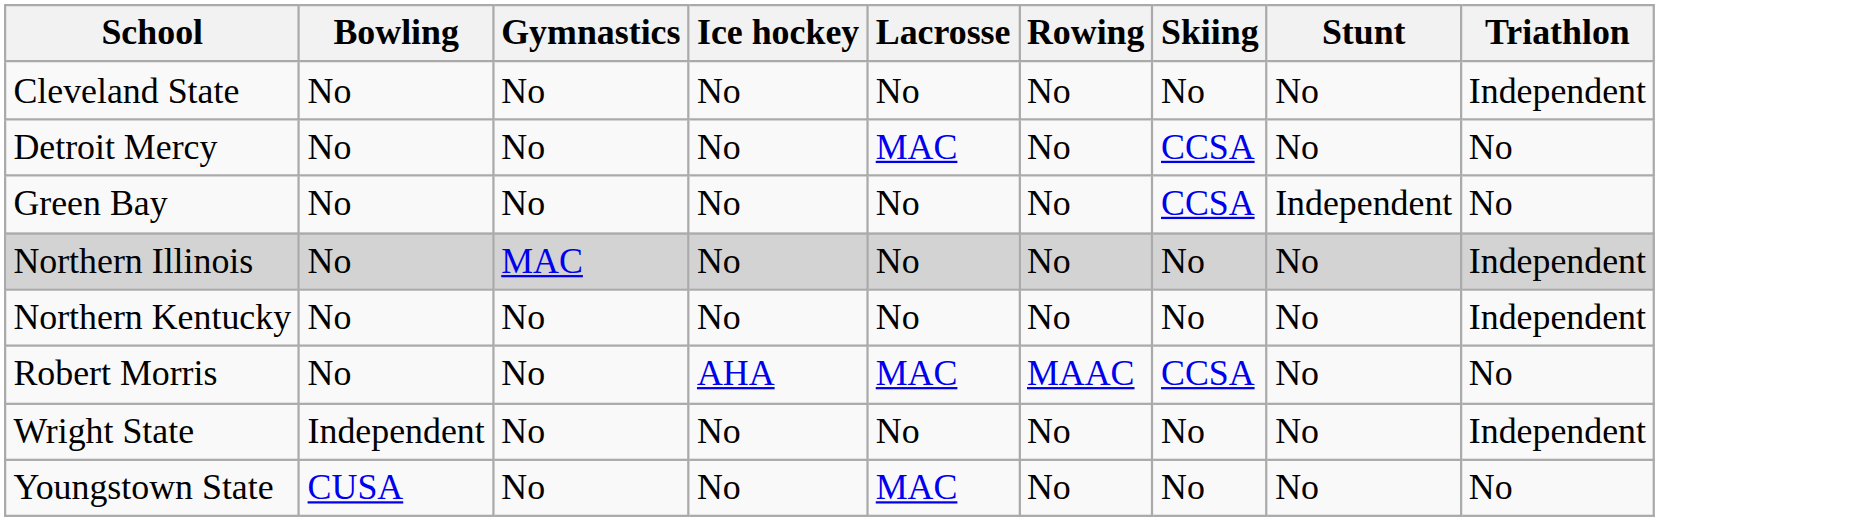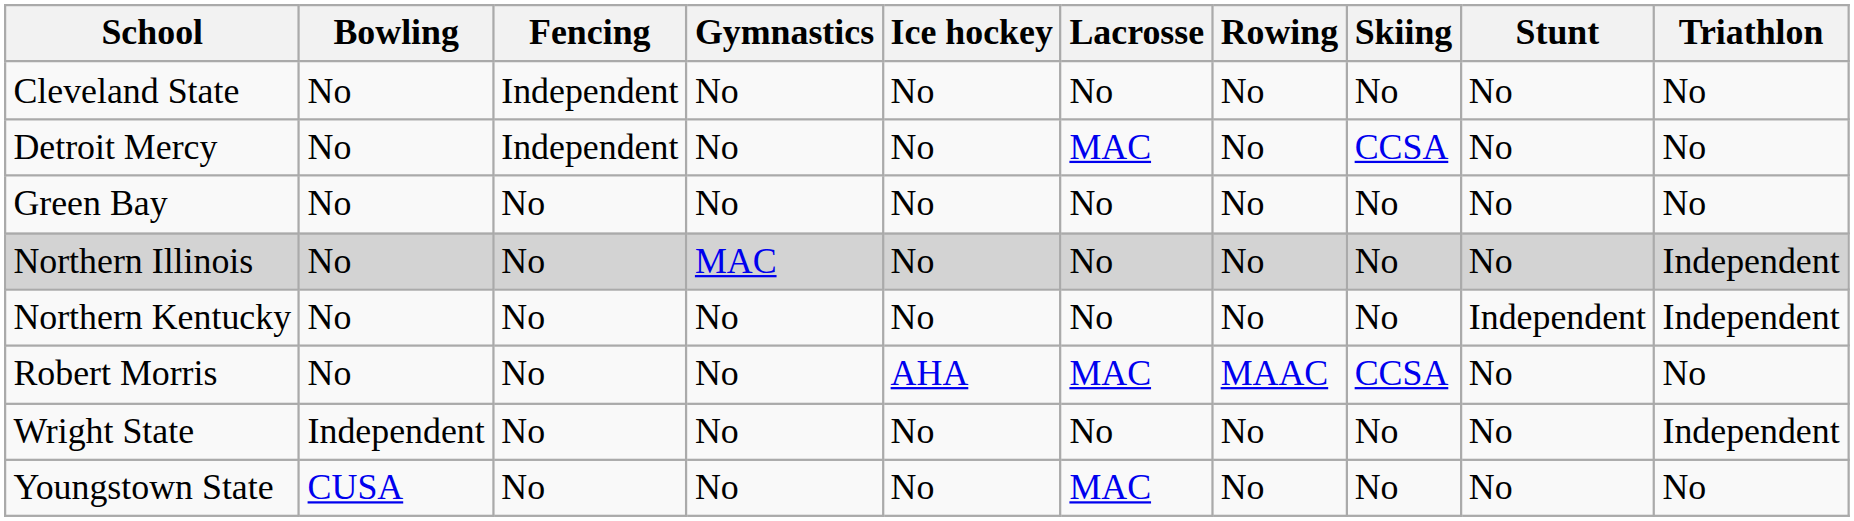+ column: Fencing | Independent | Independent | No | No | No | No | No | No
Cleveland State | Triathlon: Independent -> No
Green Bay | Skiing: CCSA -> No
Green Bay | Stunt: Independent -> No
Northern Kentucky | Stunt: No -> Independent
